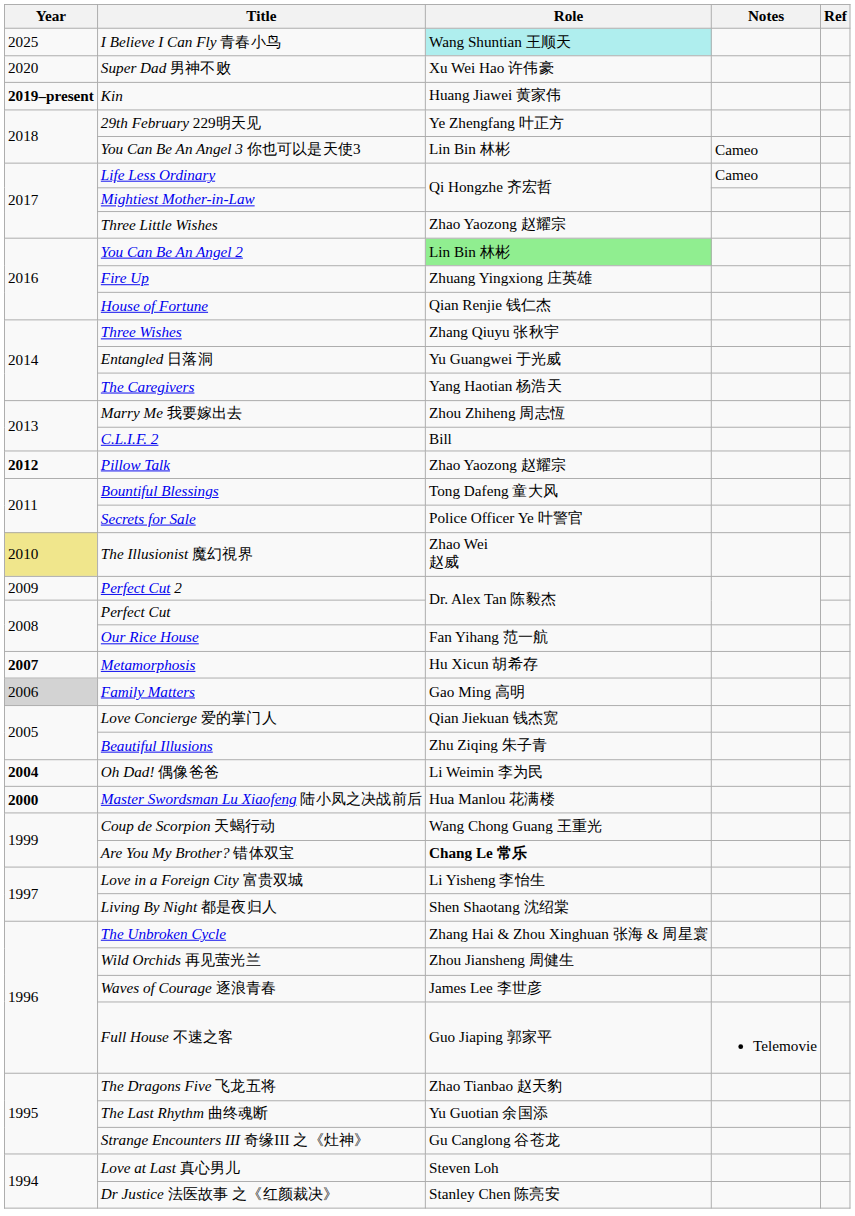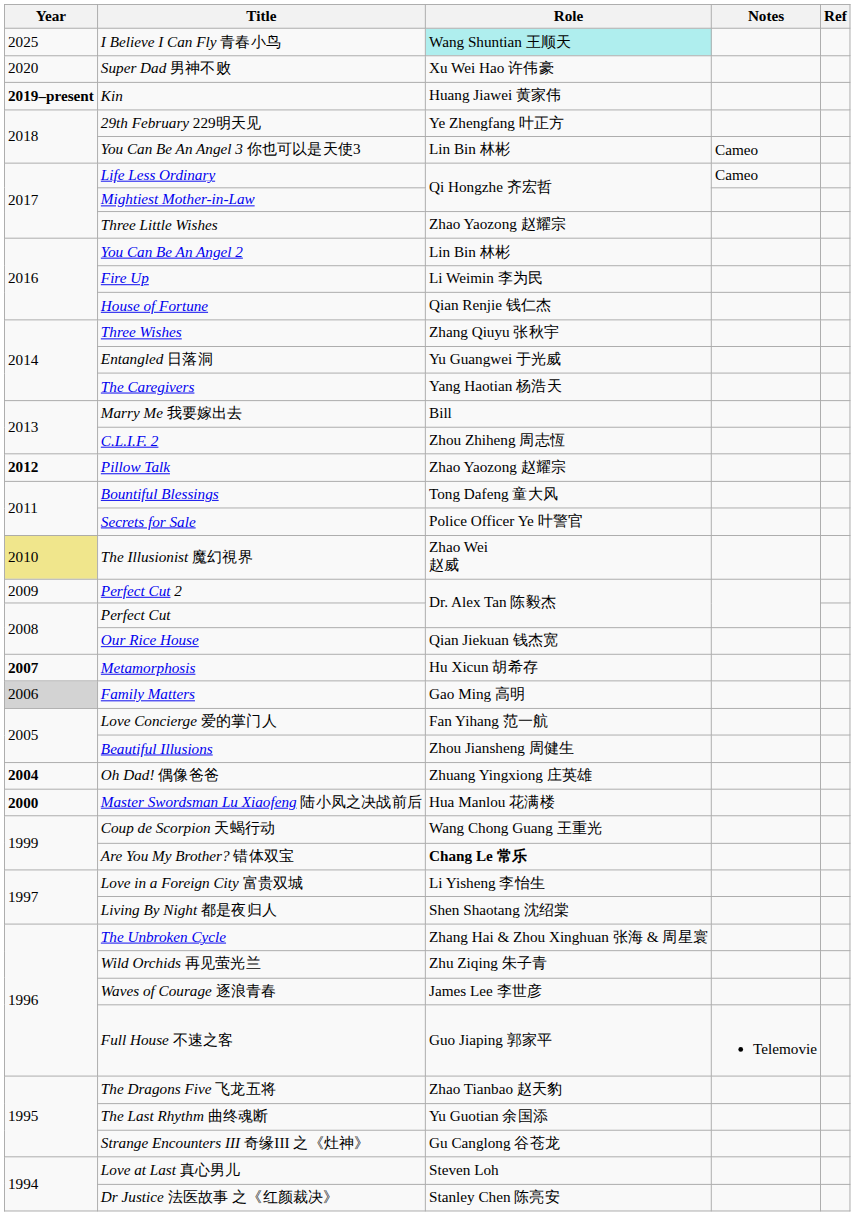You Can Be An Angel 2 | Role: lightgreen background -> no background
Fire Up | Role: Zhuang Yingxiong 庄英雄 -> Li Weimin 李为民
Marry Me 我要嫁出去 | Role: Zhou Zhiheng 周志恆 -> Bill
C.L.I.F. 2 | Role: Bill -> Zhou Zhiheng 周志恆
Our Rice House | Role: Fan Yihang 范一航 -> Qian Jiekuan 钱杰宽
Love Concierge 爱的掌门人 | Role: Qian Jiekuan 钱杰宽 -> Fan Yihang 范一航
Beautiful Illusions | Role: Zhu Ziqing 朱子青 -> Zhou Jiansheng 周健生
Oh Dad! 偶像爸爸 | Role: Li Weimin 李为民 -> Zhuang Yingxiong 庄英雄
Wild Orchids 再见萤光兰 | Role: Zhou Jiansheng 周健生 -> Zhu Ziqing 朱子青
